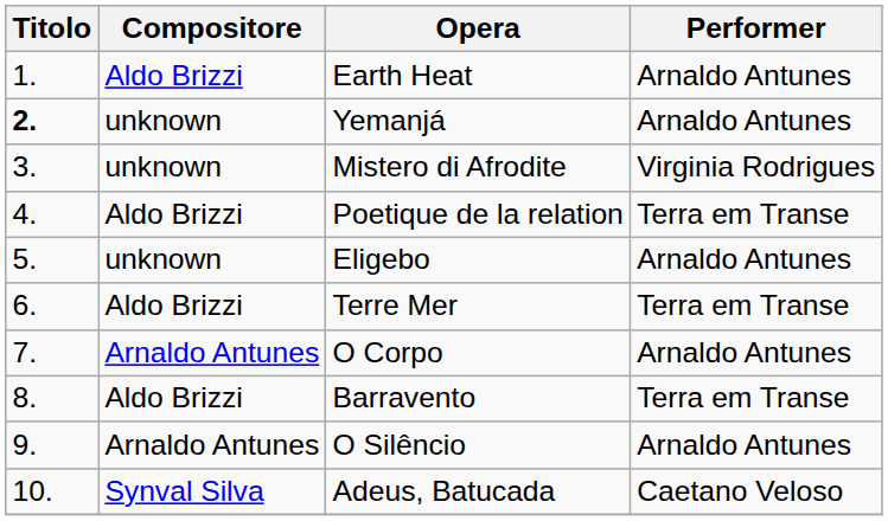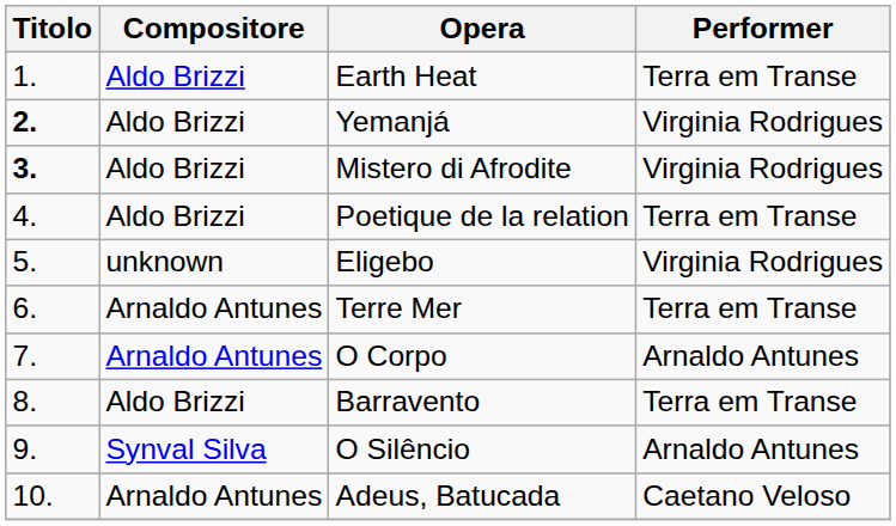Earth Heat | Performer: Arnaldo Antunes -> Terra em Transe
Yemanjá | Compositore: unknown -> Aldo Brizzi
Yemanjá | Performer: Arnaldo Antunes -> Virginia Rodrigues
Mistero di Afrodite | Titolo: normal -> bold
Mistero di Afrodite | Compositore: unknown -> Aldo Brizzi
Eligebo | Performer: Arnaldo Antunes -> Virginia Rodrigues
Terre Mer | Compositore: Aldo Brizzi -> Arnaldo Antunes
O Silêncio | Compositore: Arnaldo Antunes -> Synval Silva
Adeus, Batucada | Compositore: Synval Silva -> Arnaldo Antunes
